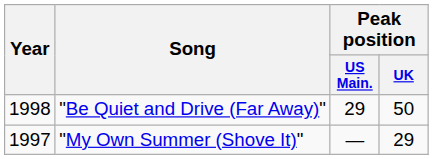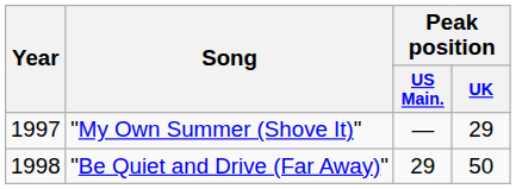rows swapped: "My Own Summer (Shove It)" <-> "Be Quiet and Drive (Far Away)"
